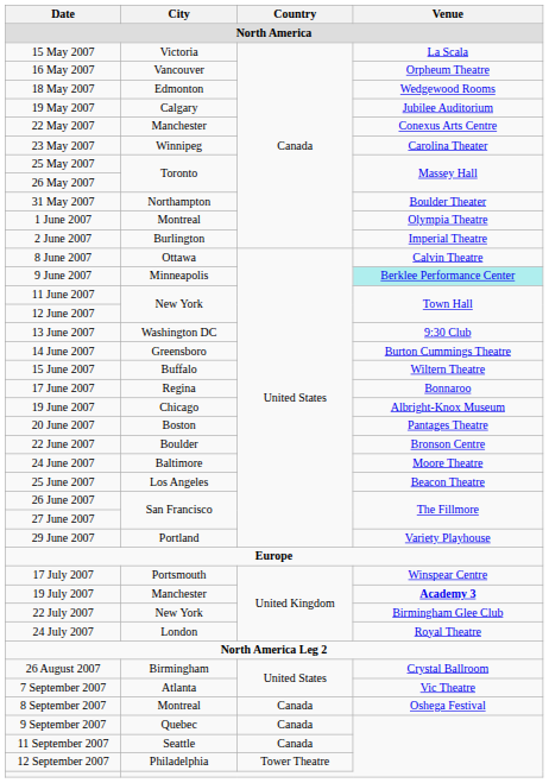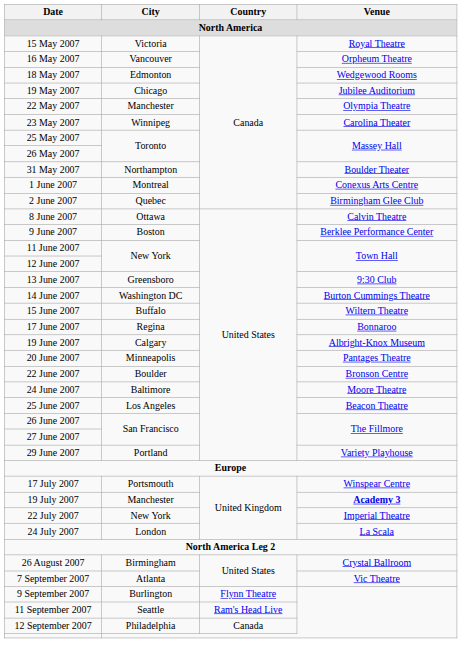15 May 2007 | Venue: La Scala -> Royal Theatre
19 May 2007 | City: Calgary -> Chicago
22 May 2007 | Venue: Conexus Arts Centre -> Olympia Theatre
1 June 2007 | Venue: Olympia Theatre -> Conexus Arts Centre
2 June 2007 | City: Burlington -> Quebec
2 June 2007 | Venue: Imperial Theatre -> Birmingham Glee Club
9 June 2007 | City: Minneapolis -> Boston
9 June 2007 | Venue: paleturquoise background -> no background
13 June 2007 | City: Washington DC -> Greensboro
14 June 2007 | City: Greensboro -> Washington DC
19 June 2007 | City: Chicago -> Calgary
20 June 2007 | City: Boston -> Minneapolis
22 July 2007 | Venue: Birmingham Glee Club -> Imperial Theatre
24 July 2007 | Venue: Royal Theatre -> La Scala
- row: 8 September 2007 | Montreal | Canada | Oshega Festival
9 September 2007 | City: Quebec -> Burlington
9 September 2007 | Country: Canada -> Flynn Theatre
11 September 2007 | Country: Canada -> Ram's Head Live
12 September 2007 | Country: Tower Theatre -> Canada
